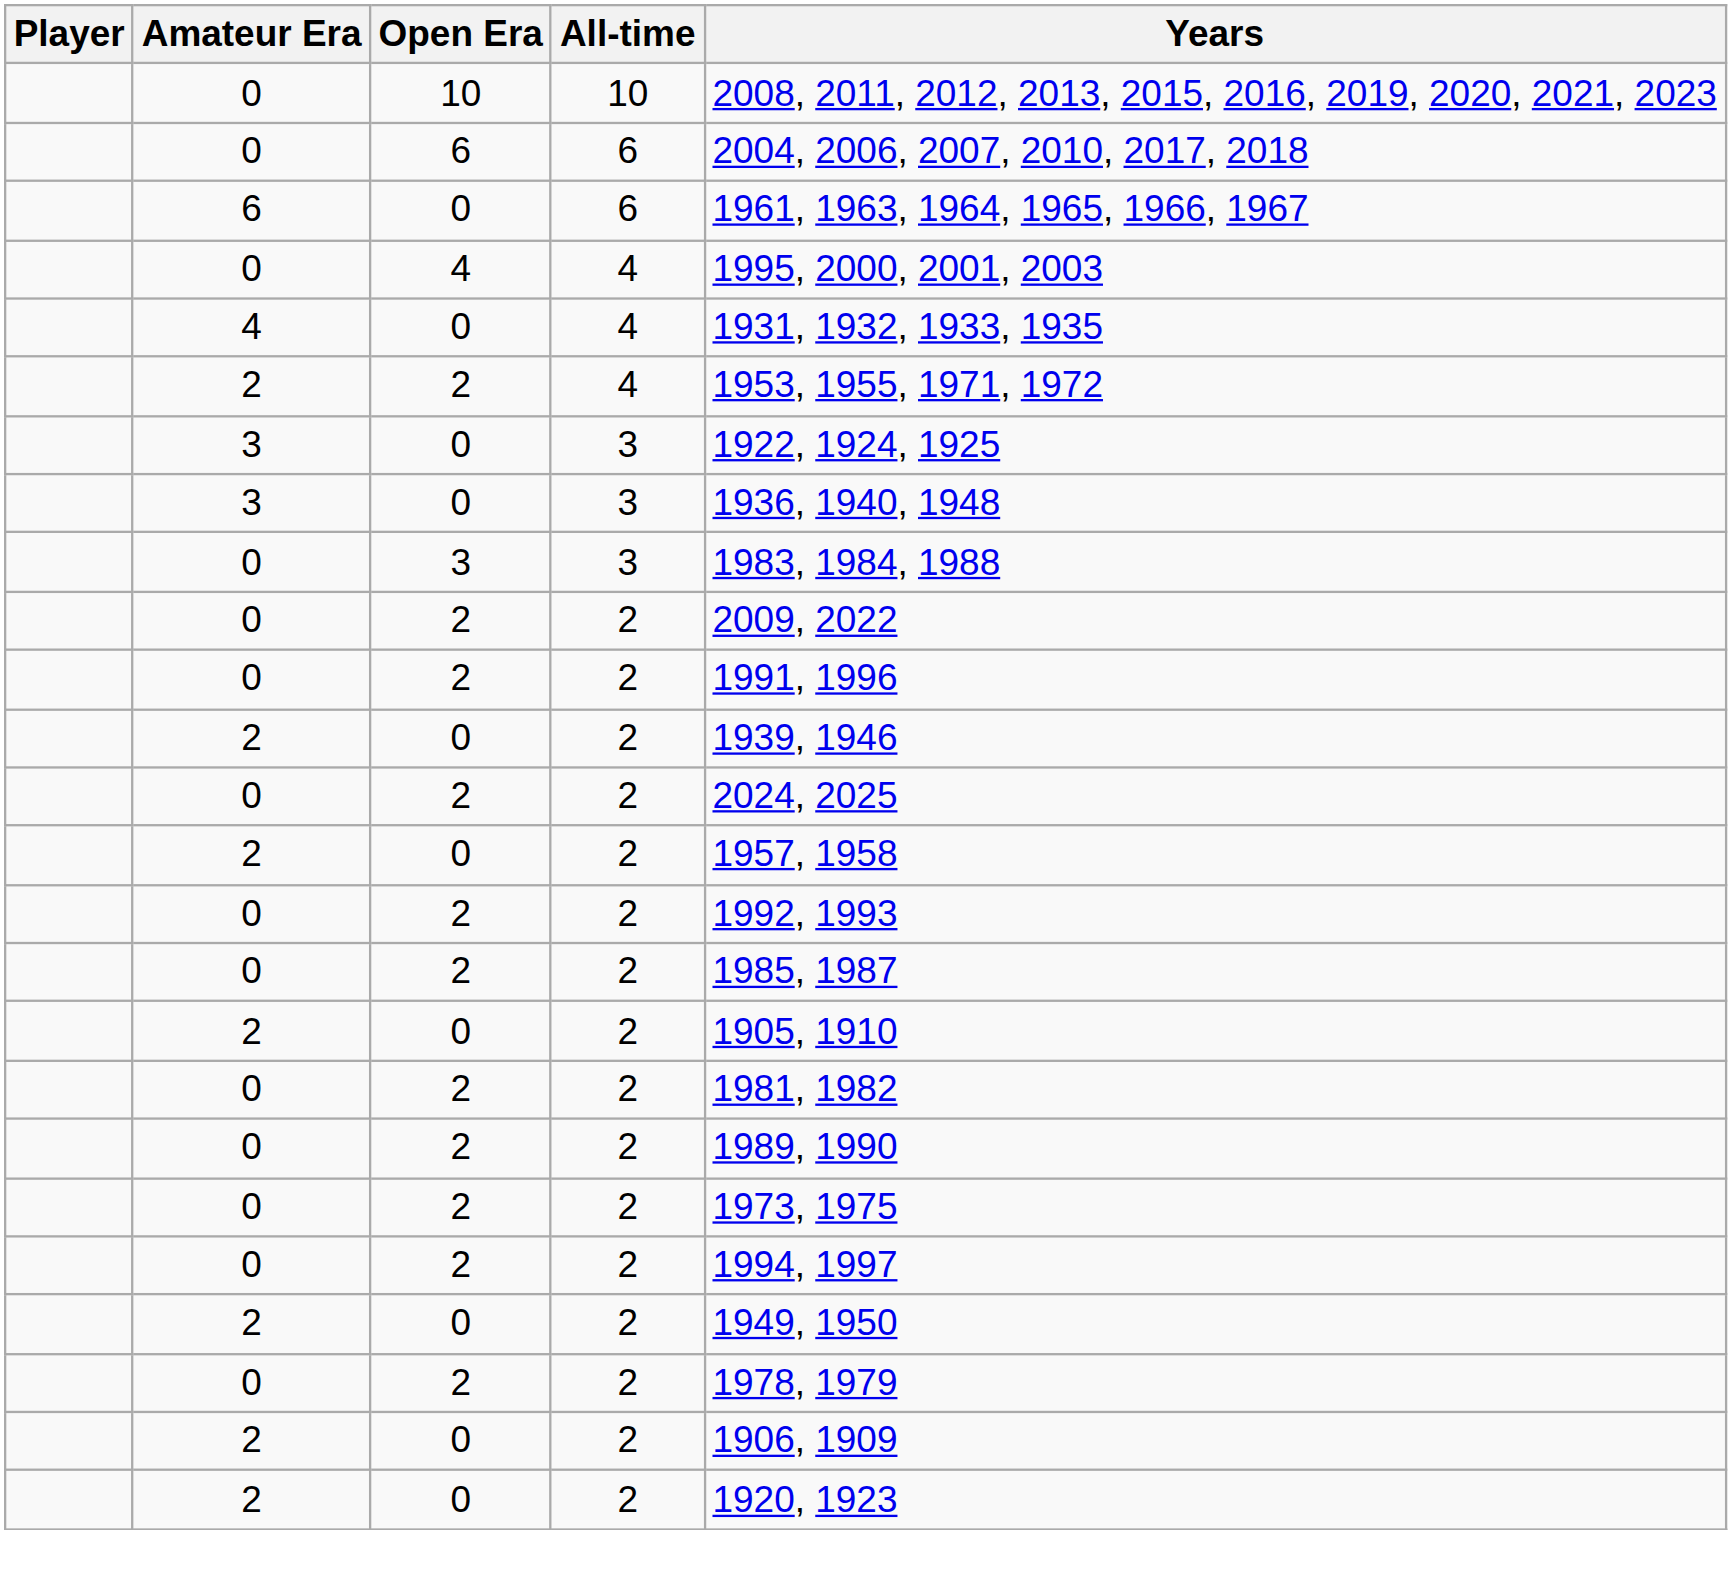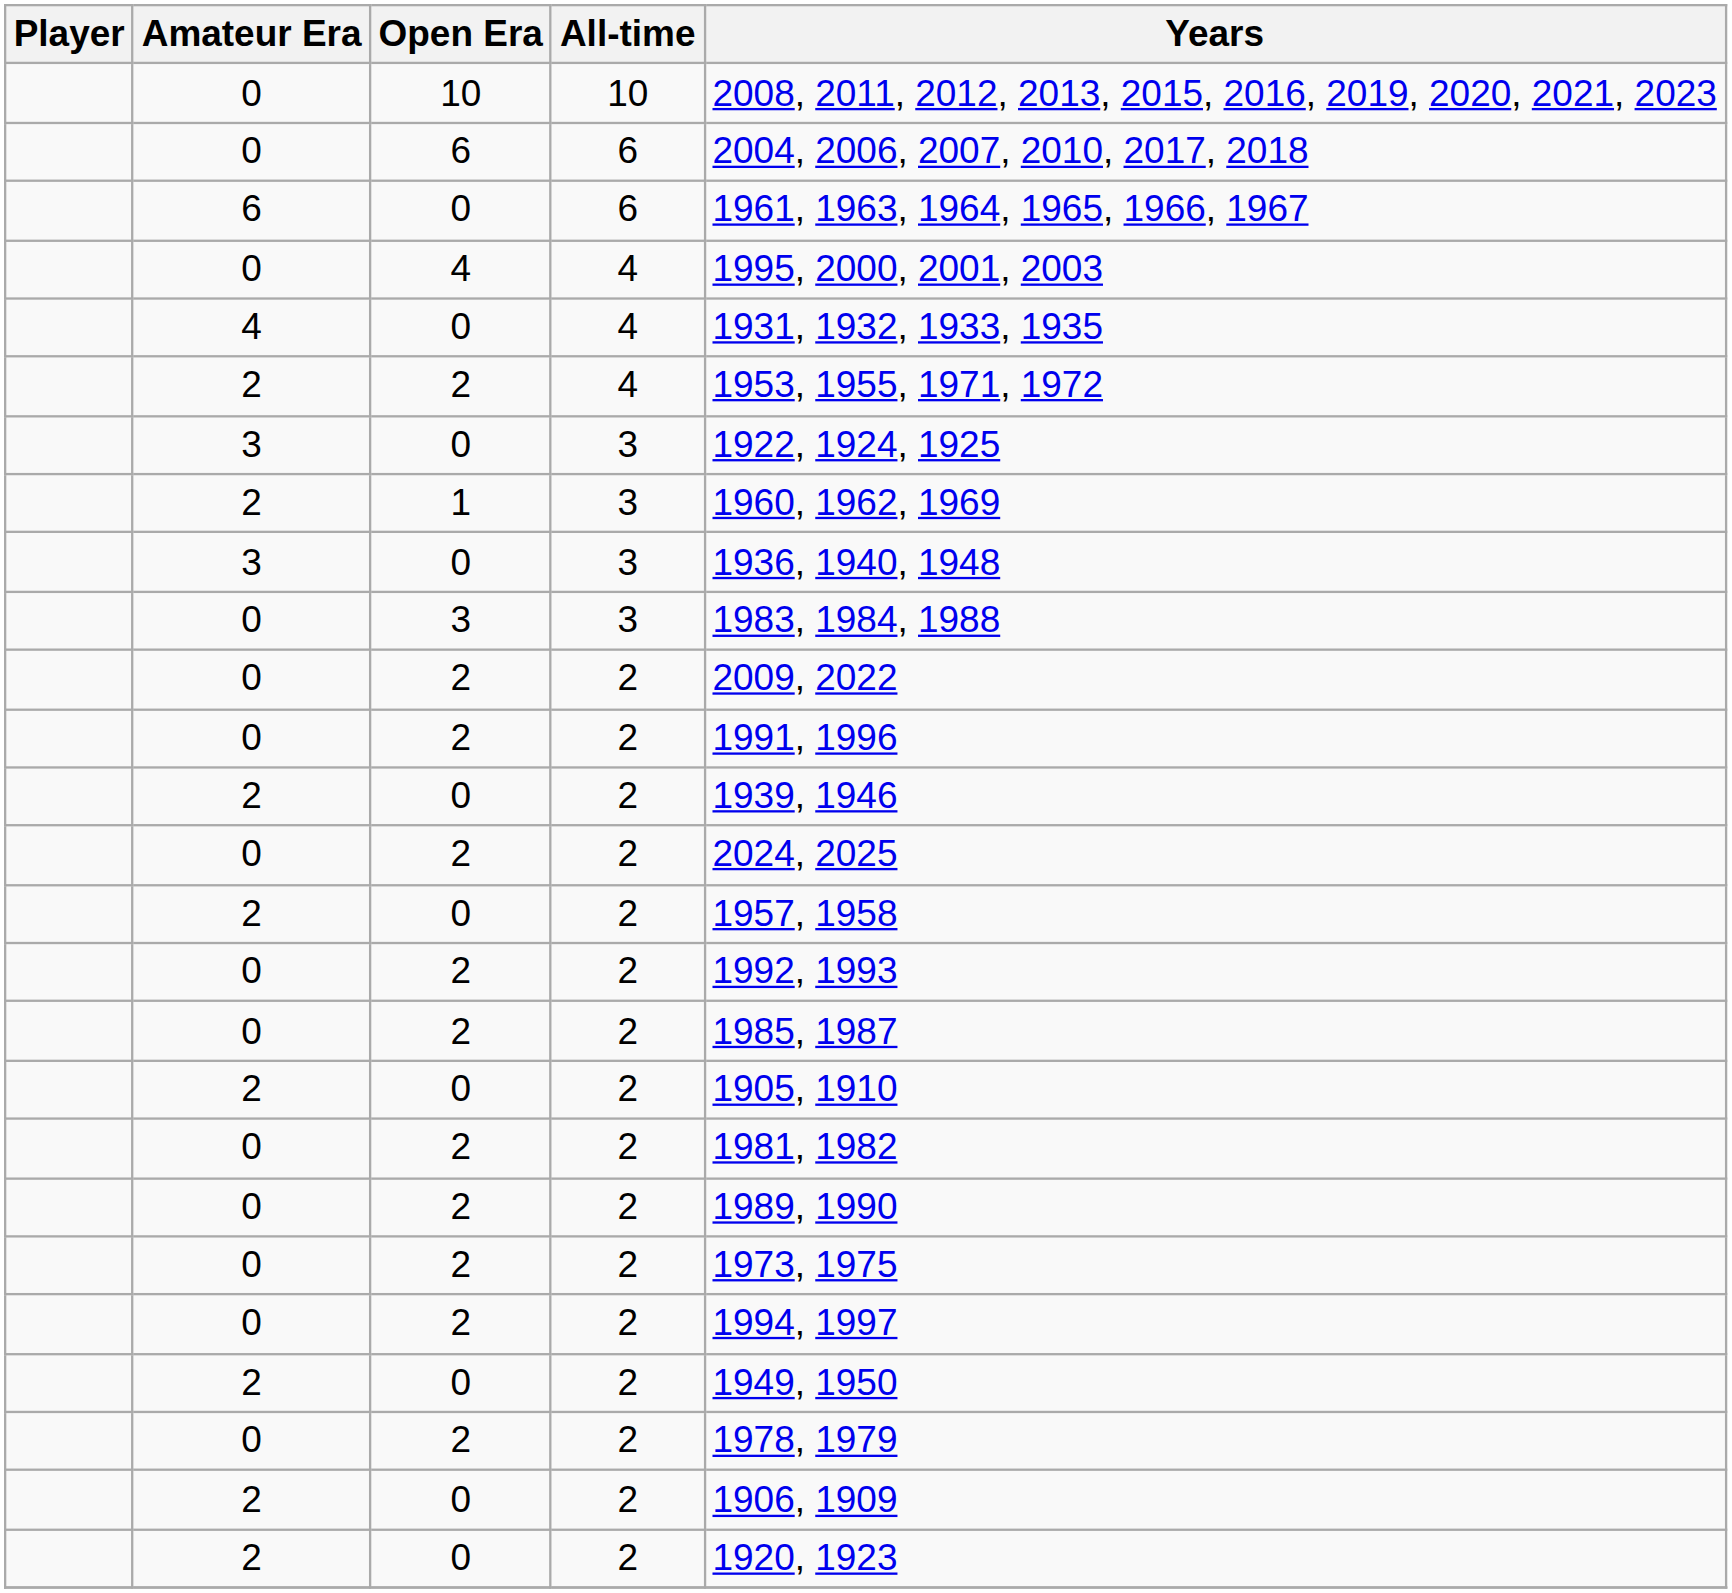+ row: 2 | 1 | 3 | 1960, 1962, 1969
